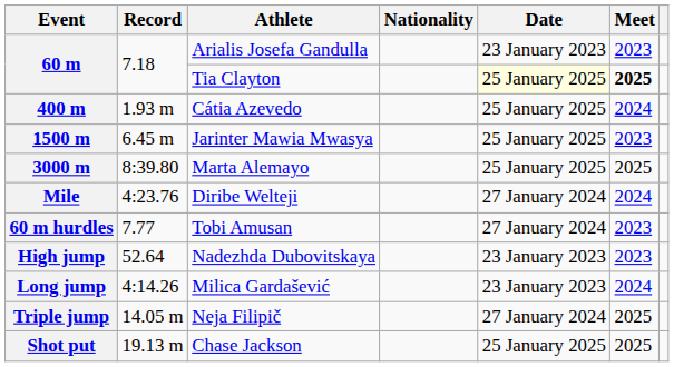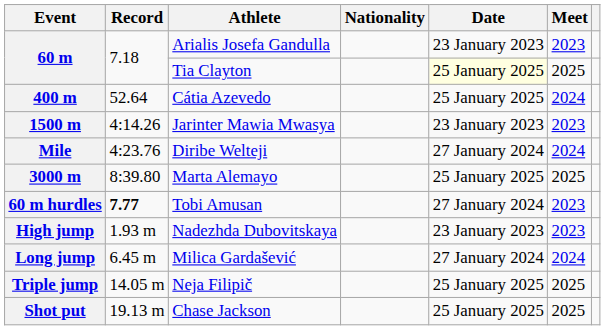60 m / Tia Clayton | Meet: bold -> normal
400 m | Record: 1.93 m -> 52.64
1500 m | Record: 6.45 m -> 4:14.26
1500 m | Date: 25 January 2025 -> 23 January 2023
rows swapped: Mile <-> 3000 m
60 m hurdles | Record: normal -> bold
High jump | Record: 52.64 -> 1.93 m
Long jump | Record: 4:14.26 -> 6.45 m
Long jump | Date: 23 January 2023 -> 27 January 2024
Triple jump | Date: 27 January 2024 -> 25 January 2025
